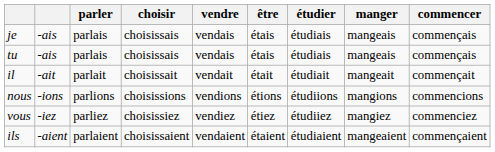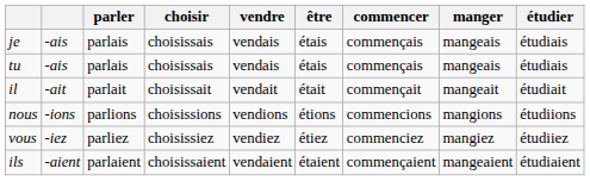columns swapped: commencer <-> étudier
